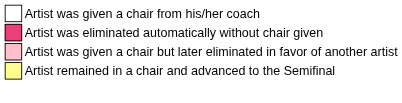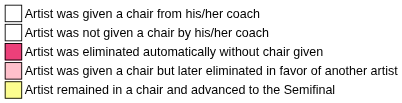+ row: Artist was not given a chair by his/her coach
